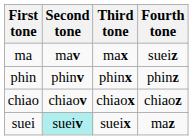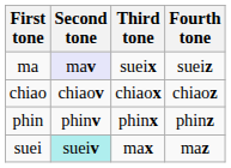ma | Second tone: no background -> lavender background
ma | Third tone: max -> sueix
rows swapped: chiao <-> phin
suei | Third tone: sueix -> max
